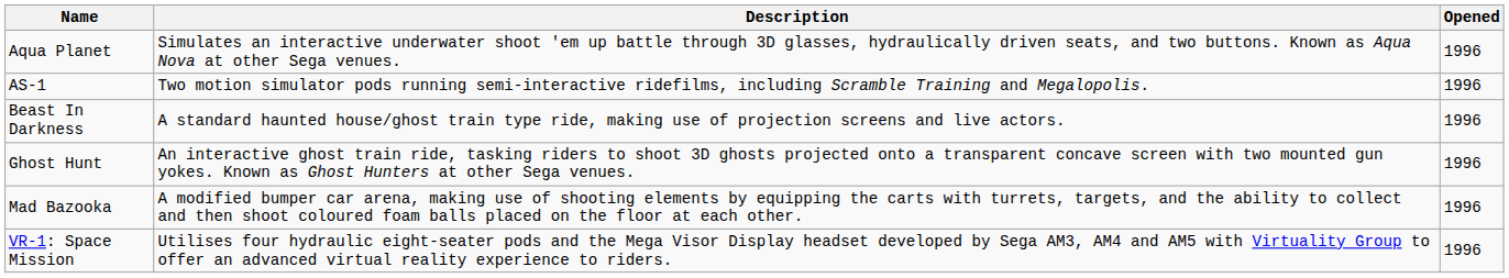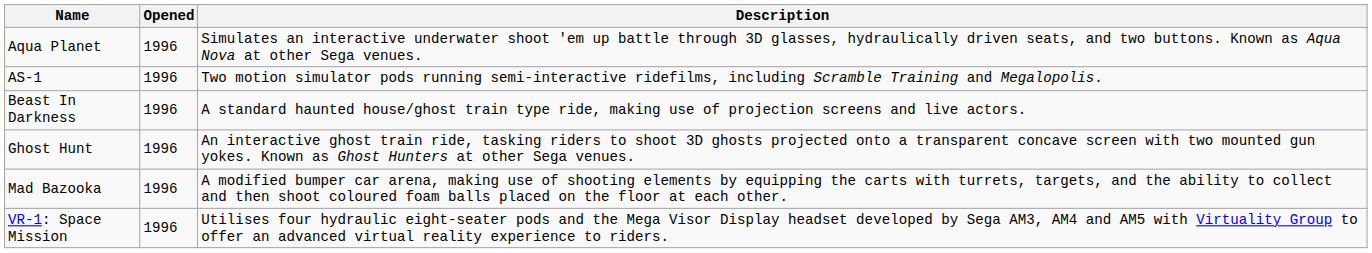columns swapped: Opened <-> Description
